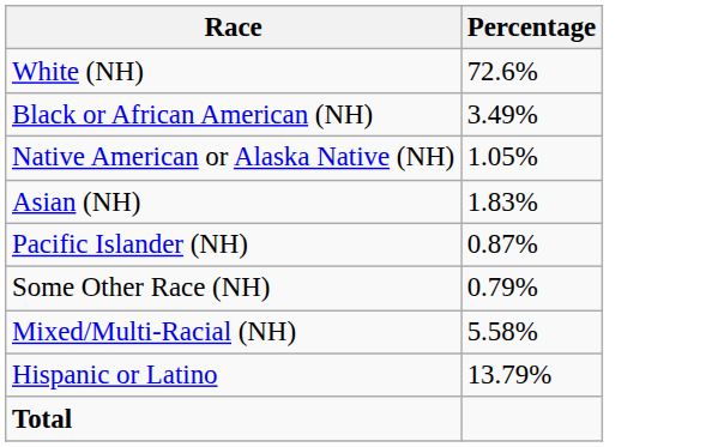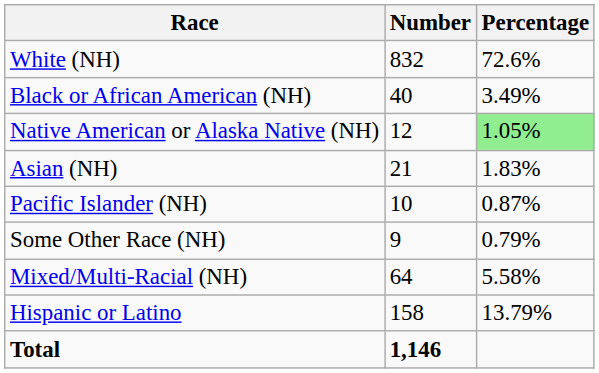+ column: Number | 832 | 40 | 12 | 21 | 10 | 9 | 64 | 158 | 1,146
Native American or Alaska Native (NH) | Percentage: no background -> lightgreen background
